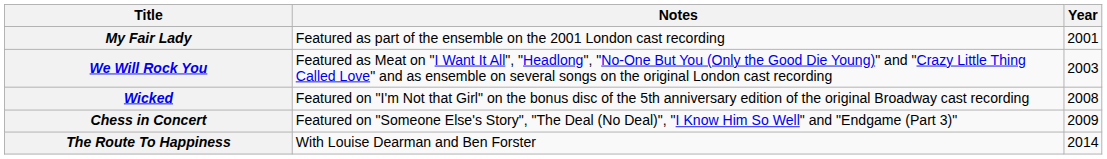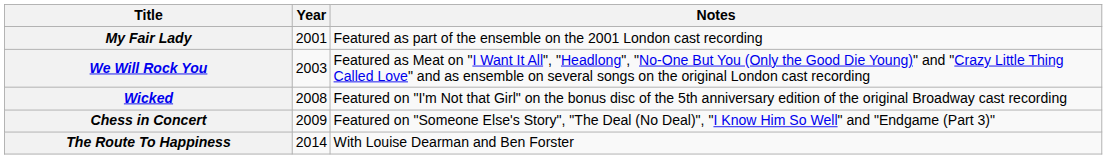columns swapped: Year <-> Notes
